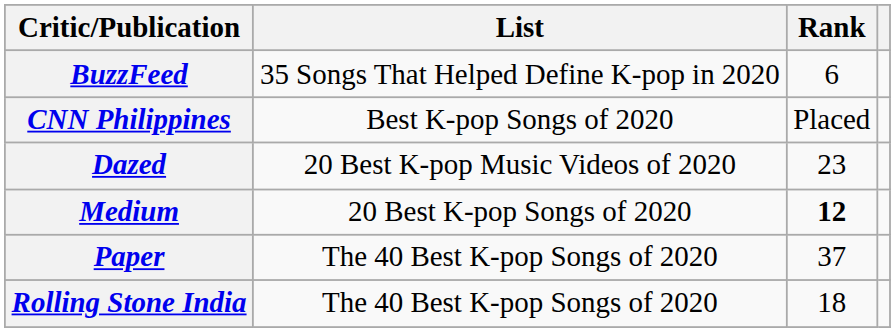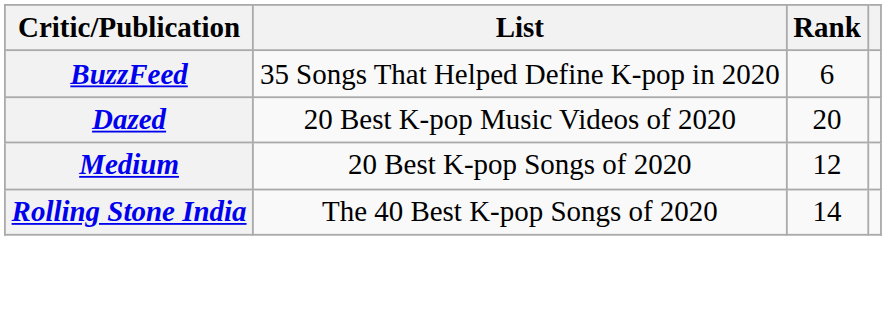- row: CNN Philippines | Best K-pop Songs of 2020 | Placed
Dazed | Rank: 23 -> 20
Medium | Rank: bold -> normal
- row: Paper | The 40 Best K-pop Songs of 2020 | 37
Rolling Stone India | Rank: 18 -> 14
